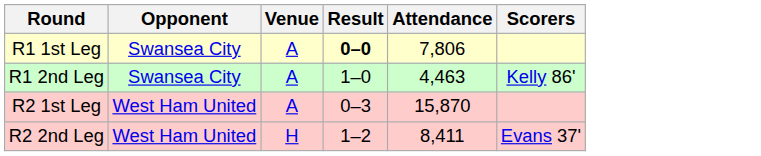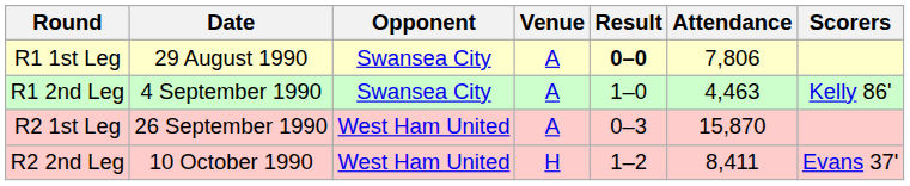+ column: Date | 29 August 1990 | 4 September 1990 | 26 September 1990 | 10 October 1990
